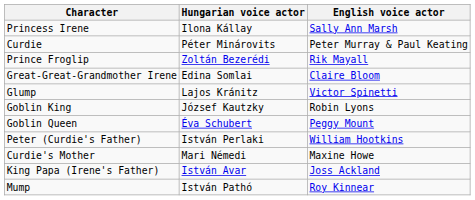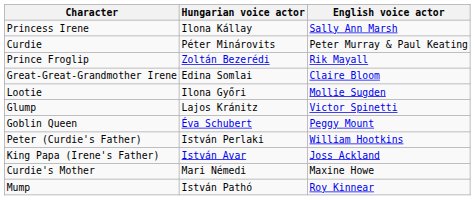+ row: Lootie | Ilona Győri | Mollie Sugden
- row: Goblin King | József Kautzky | Robin Lyons
rows swapped: Curdie's Mother <-> King Papa (Irene's Father)
